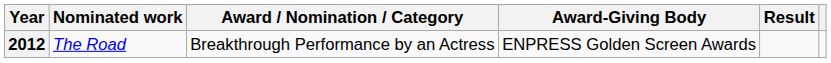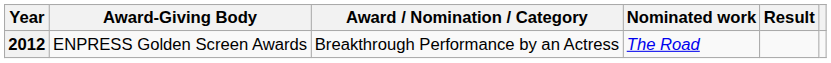columns swapped: Award-Giving Body <-> Nominated work
